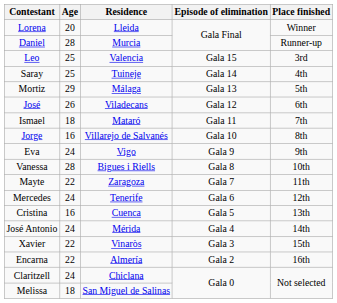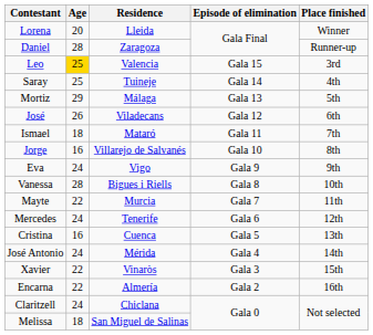Daniel | Residence: Murcia -> Zaragoza
Leo | Age: no background -> gold background
Mayte | Residence: Zaragoza -> Murcia
